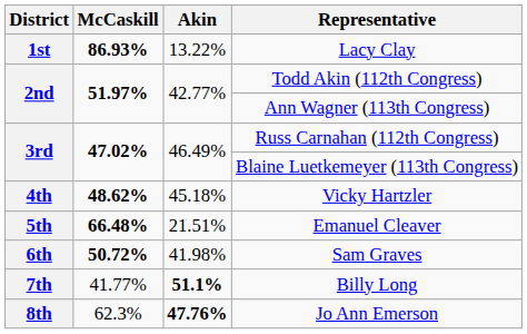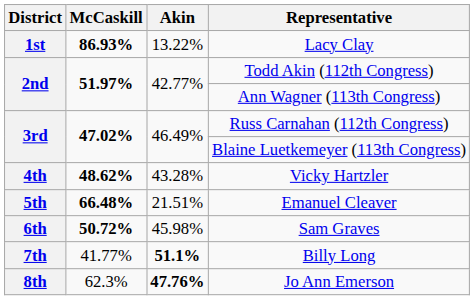Vicky Hartzler | Akin: 45.18% -> 43.28%
Sam Graves | Akin: 41.98% -> 45.98%
